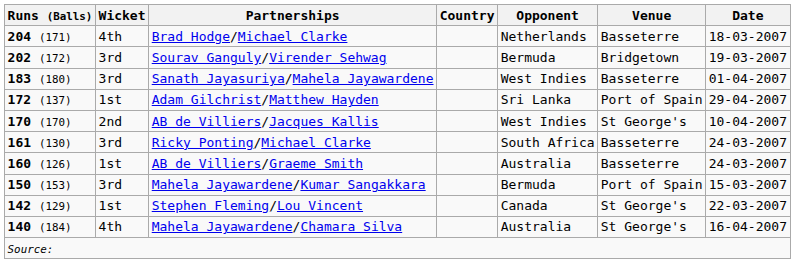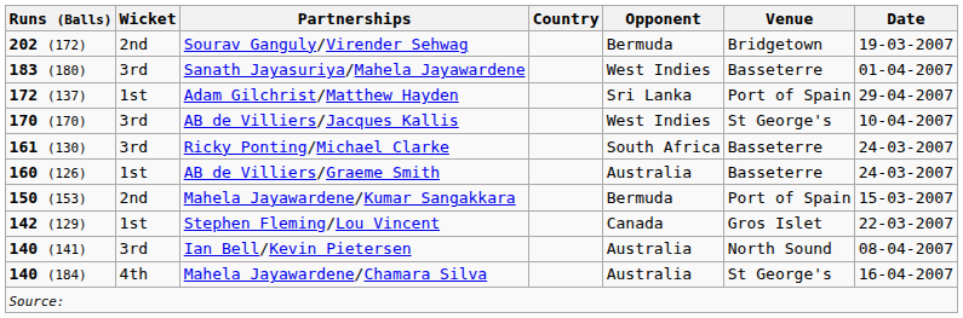- row: 204 (171) | 4th | Brad Hodge/Michael Clarke | Netherlands | Basseterre | 18-03-2007
Sourav Ganguly/Virender Sehwag | Wicket: 3rd -> 2nd
AB de Villiers/Jacques Kallis | Wicket: 2nd -> 3rd
Mahela Jayawardene/Kumar Sangakkara | Wicket: 3rd -> 2nd
Stephen Fleming/Lou Vincent | Venue: St George's -> Gros Islet
+ row: 140 (141) | 3rd | Ian Bell/Kevin Pietersen | Australia | North Sound | 08-04-2007
